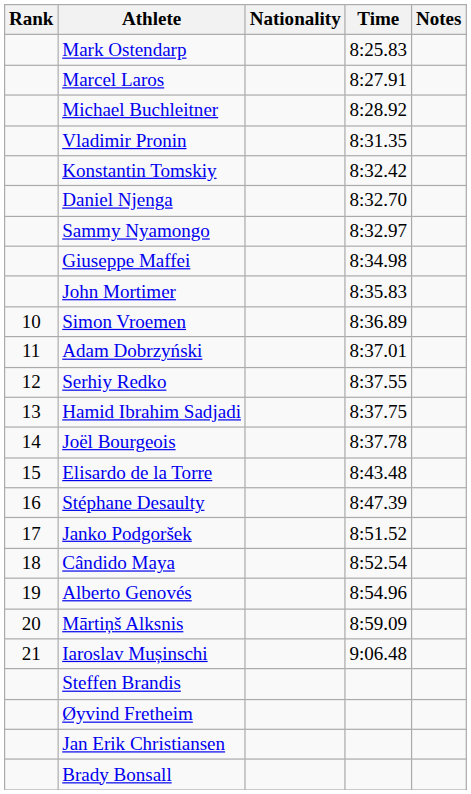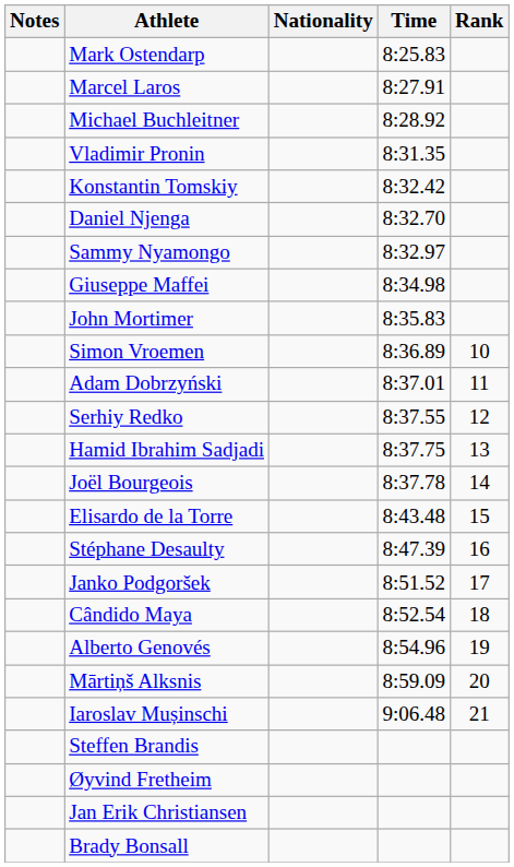columns swapped: Rank <-> Notes
